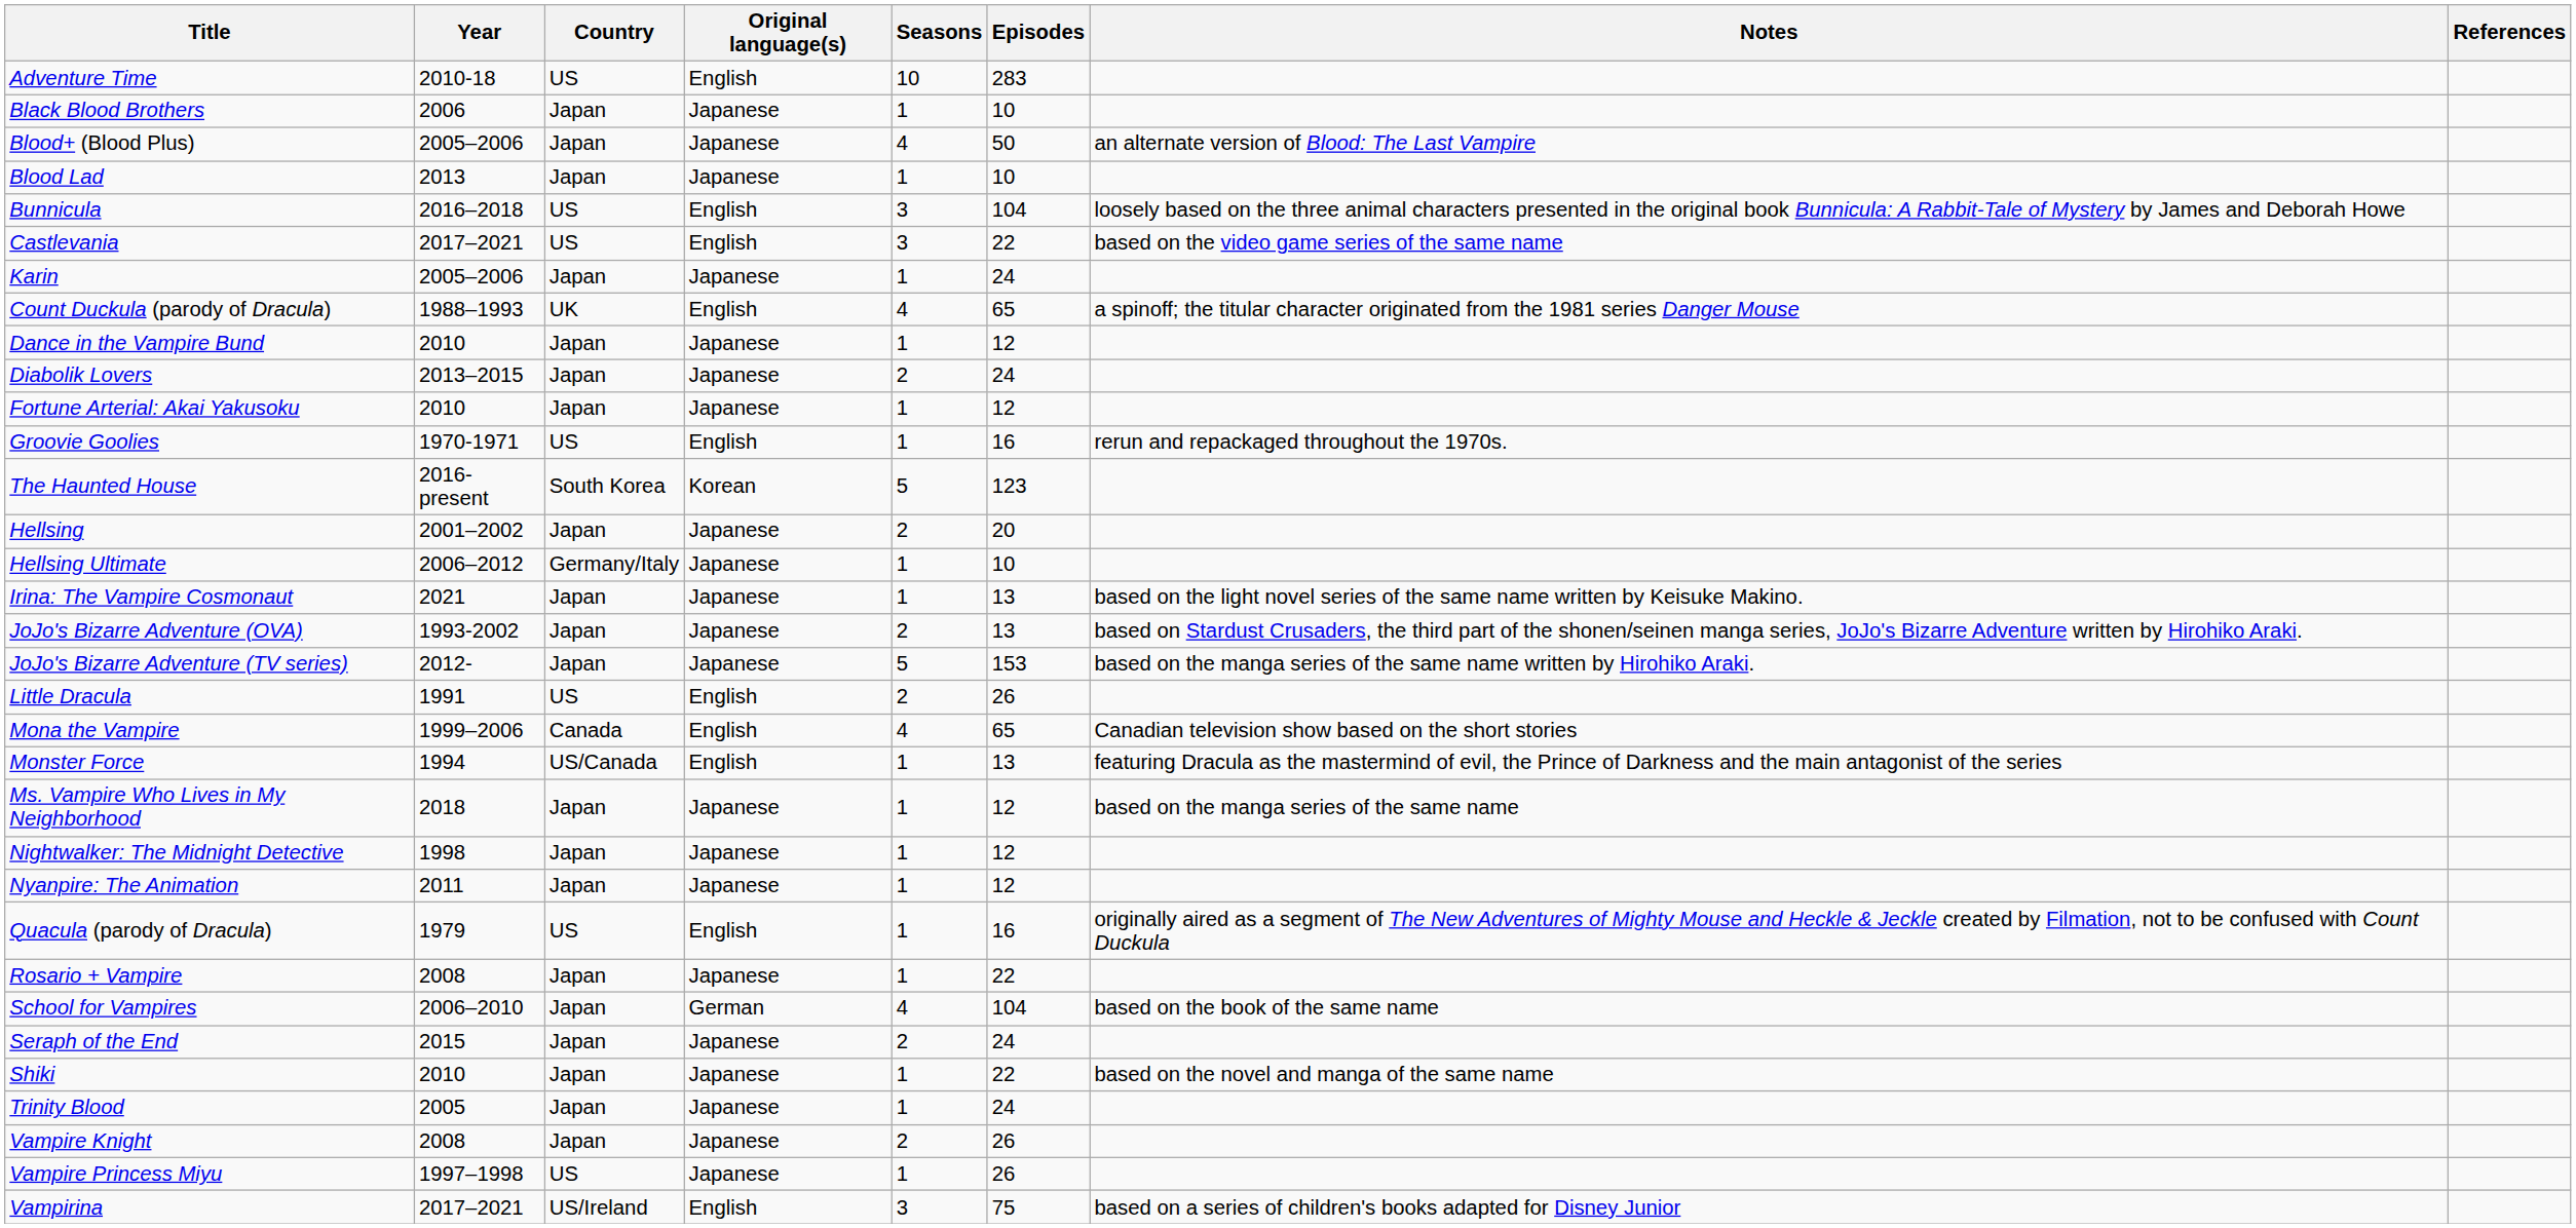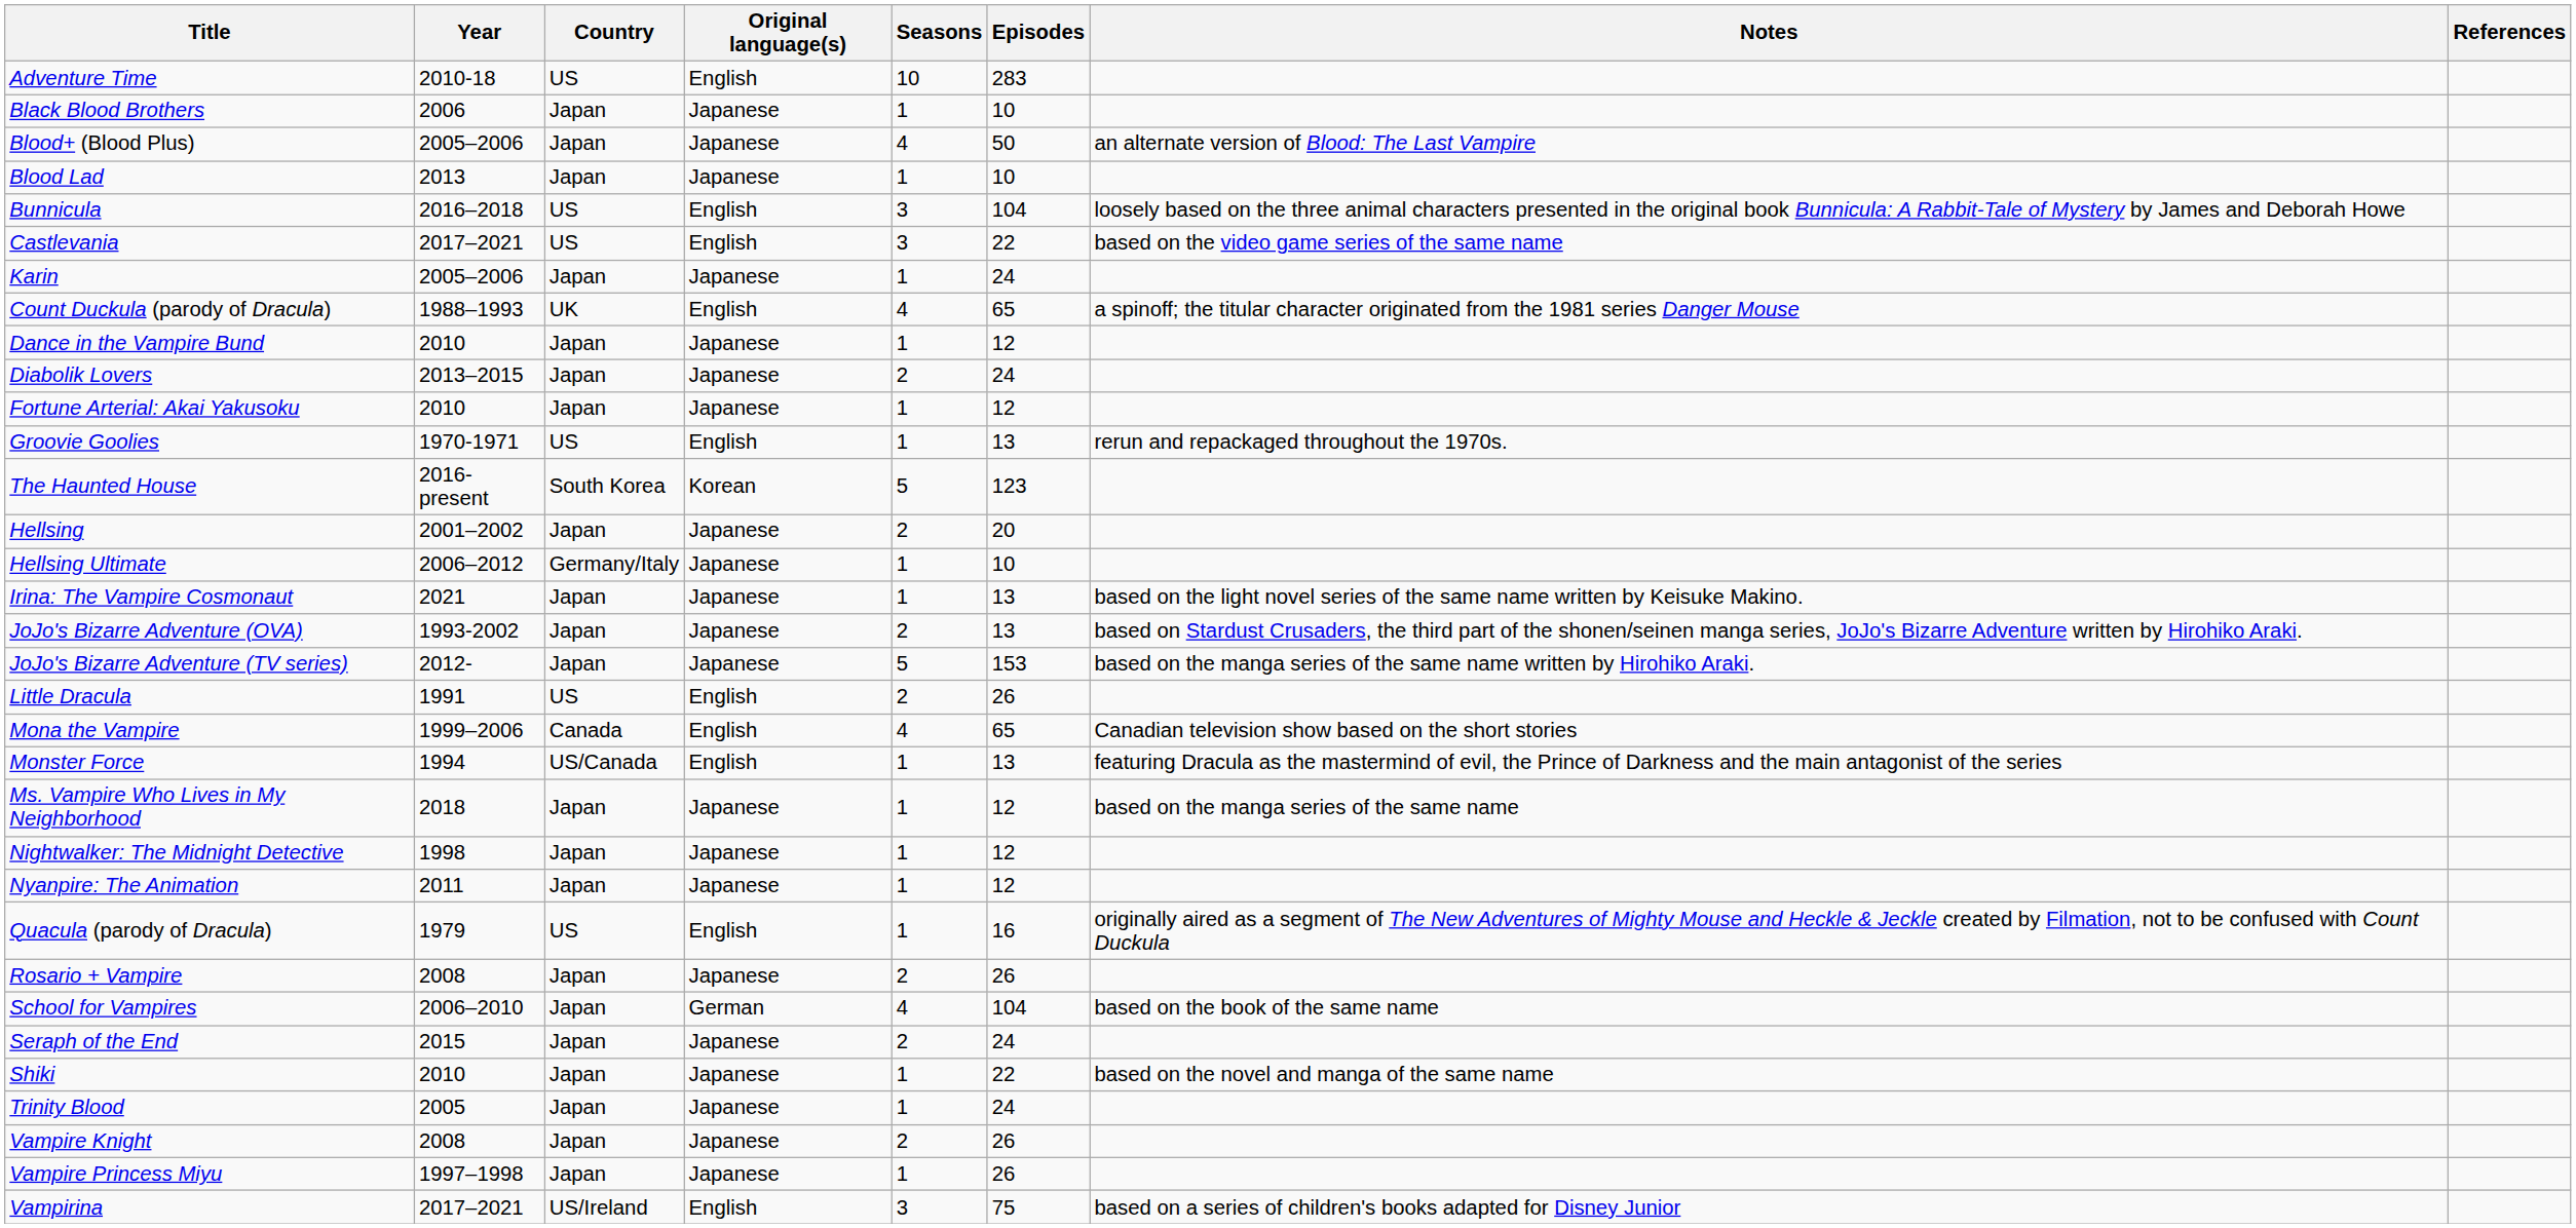Groovie Goolies | Episodes: 16 -> 13
Rosario + Vampire | Seasons: 1 -> 2
Rosario + Vampire | Episodes: 22 -> 26
Vampire Princess Miyu | Country: US -> Japan
